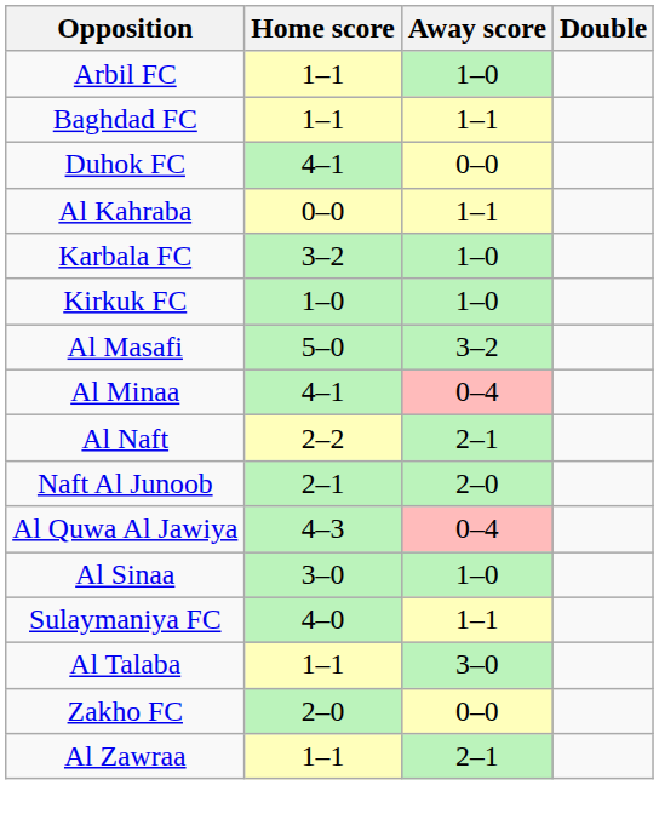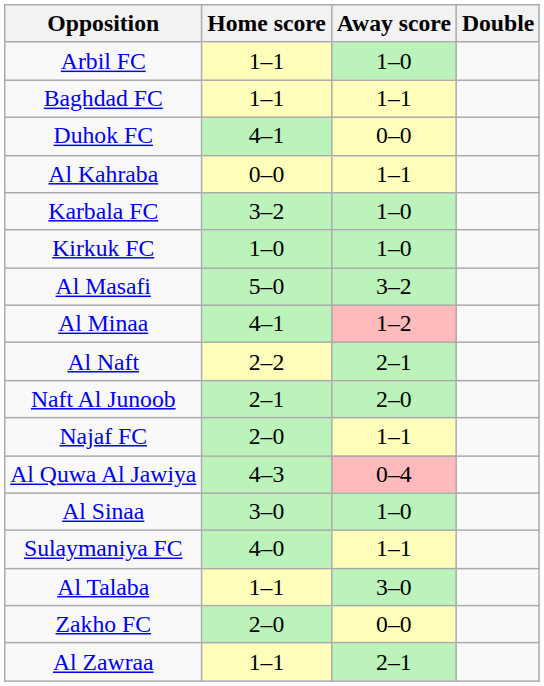Al Minaa | Away score: 0–4 -> 1–2
+ row: Najaf FC | 2–0 | 1–1
